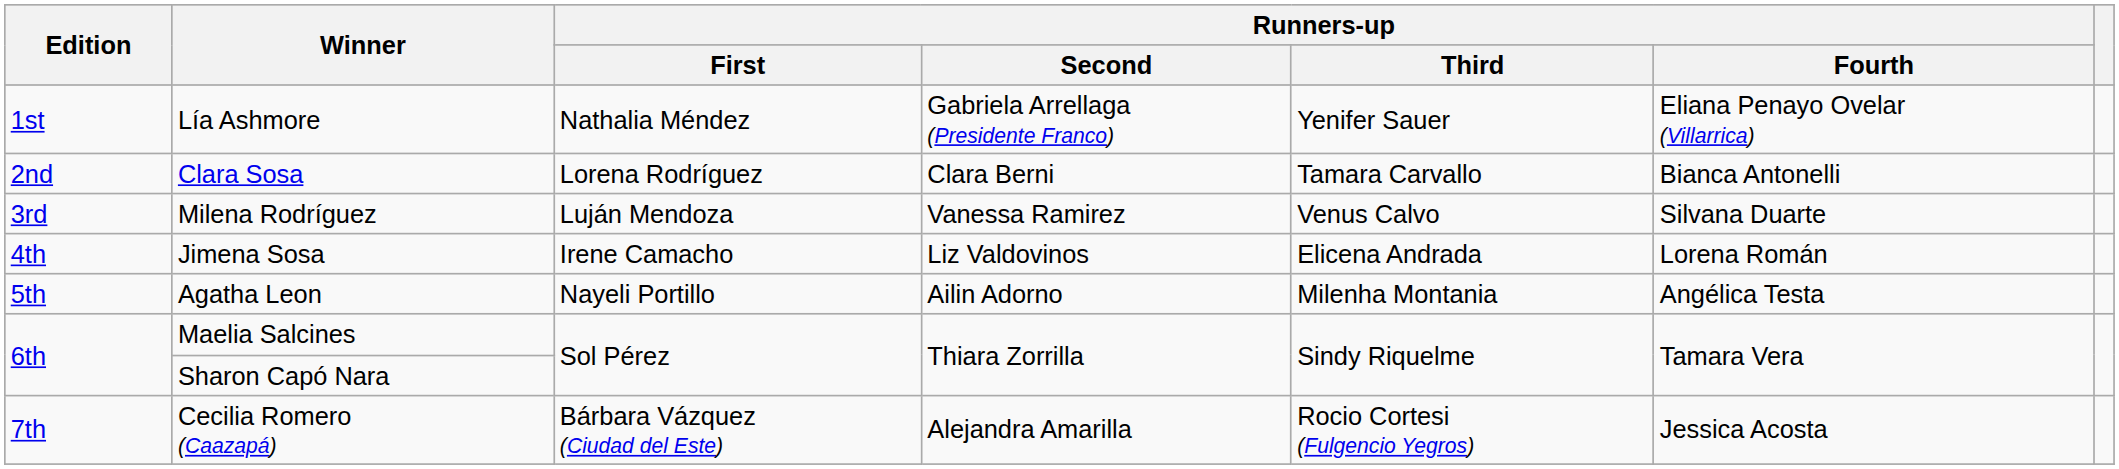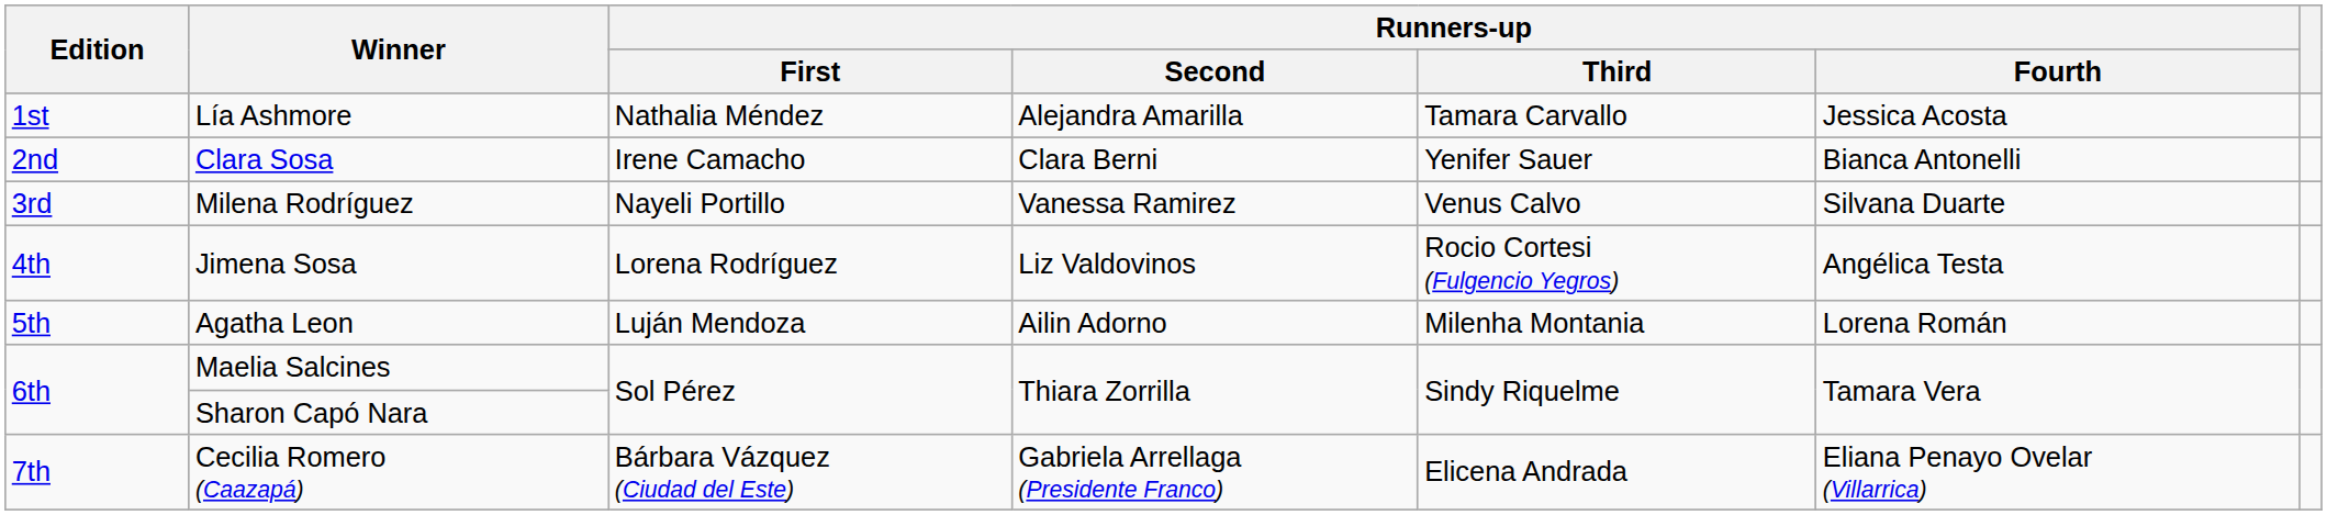Lía Ashmore | Runners-up / Second: Gabriela Arrellaga (Presidente Franco) -> Alejandra Amarilla
Lía Ashmore | Runners-up / Third: Yenifer Sauer -> Tamara Carvallo
Lía Ashmore | Runners-up / Fourth: Eliana Penayo Ovelar (Villarrica) -> Jessica Acosta
Clara Sosa | Runners-up / First: Lorena Rodríguez -> Irene Camacho
Clara Sosa | Runners-up / Third: Tamara Carvallo -> Yenifer Sauer
Milena Rodríguez | Runners-up / First: Luján Mendoza -> Nayeli Portillo
Jimena Sosa | Runners-up / First: Irene Camacho -> Lorena Rodríguez
Jimena Sosa | Runners-up / Third: Elicena Andrada -> Rocio Cortesi (Fulgencio Yegros)
Jimena Sosa | Runners-up / Fourth: Lorena Román -> Angélica Testa
Agatha Leon | Runners-up / First: Nayeli Portillo -> Luján Mendoza
Agatha Leon | Runners-up / Fourth: Angélica Testa -> Lorena Román
Cecilia Romero (Caazapá) | Runners-up / Second: Alejandra Amarilla -> Gabriela Arrellaga (Presidente Franco)
Cecilia Romero (Caazapá) | Runners-up / Third: Rocio Cortesi (Fulgencio Yegros) -> Elicena Andrada
Cecilia Romero (Caazapá) | Runners-up / Fourth: Jessica Acosta -> Eliana Penayo Ovelar (Villarrica)
